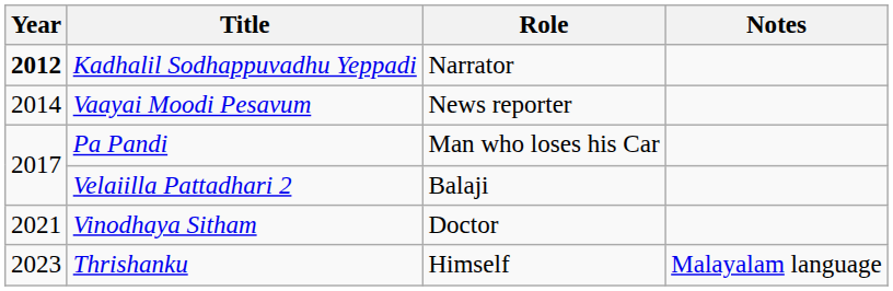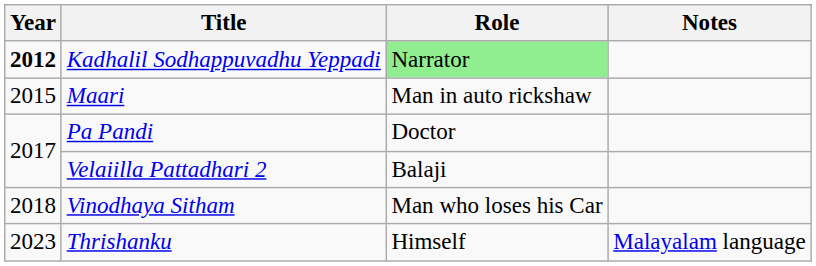Kadhalil Sodhappuvadhu Yeppadi | Role: no background -> lightgreen background
- row: 2014 | Vaayai Moodi Pesavum | News reporter
+ row: 2015 | Maari | Man in auto rickshaw
Pa Pandi | Role: Man who loses his Car -> Doctor
Vinodhaya Sitham | Year: 2021 -> 2018
Vinodhaya Sitham | Role: Doctor -> Man who loses his Car
